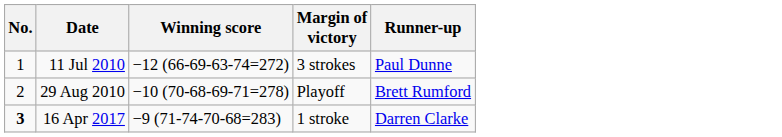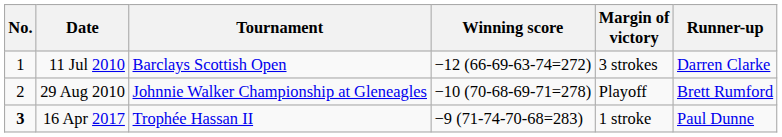+ column: Tournament | Barclays Scottish Open | Johnnie Walker Championship at Gleneagles | Trophée Hassan II
11 Jul 2010 | Runner-up: Paul Dunne -> Darren Clarke
16 Apr 2017 | Runner-up: Darren Clarke -> Paul Dunne
